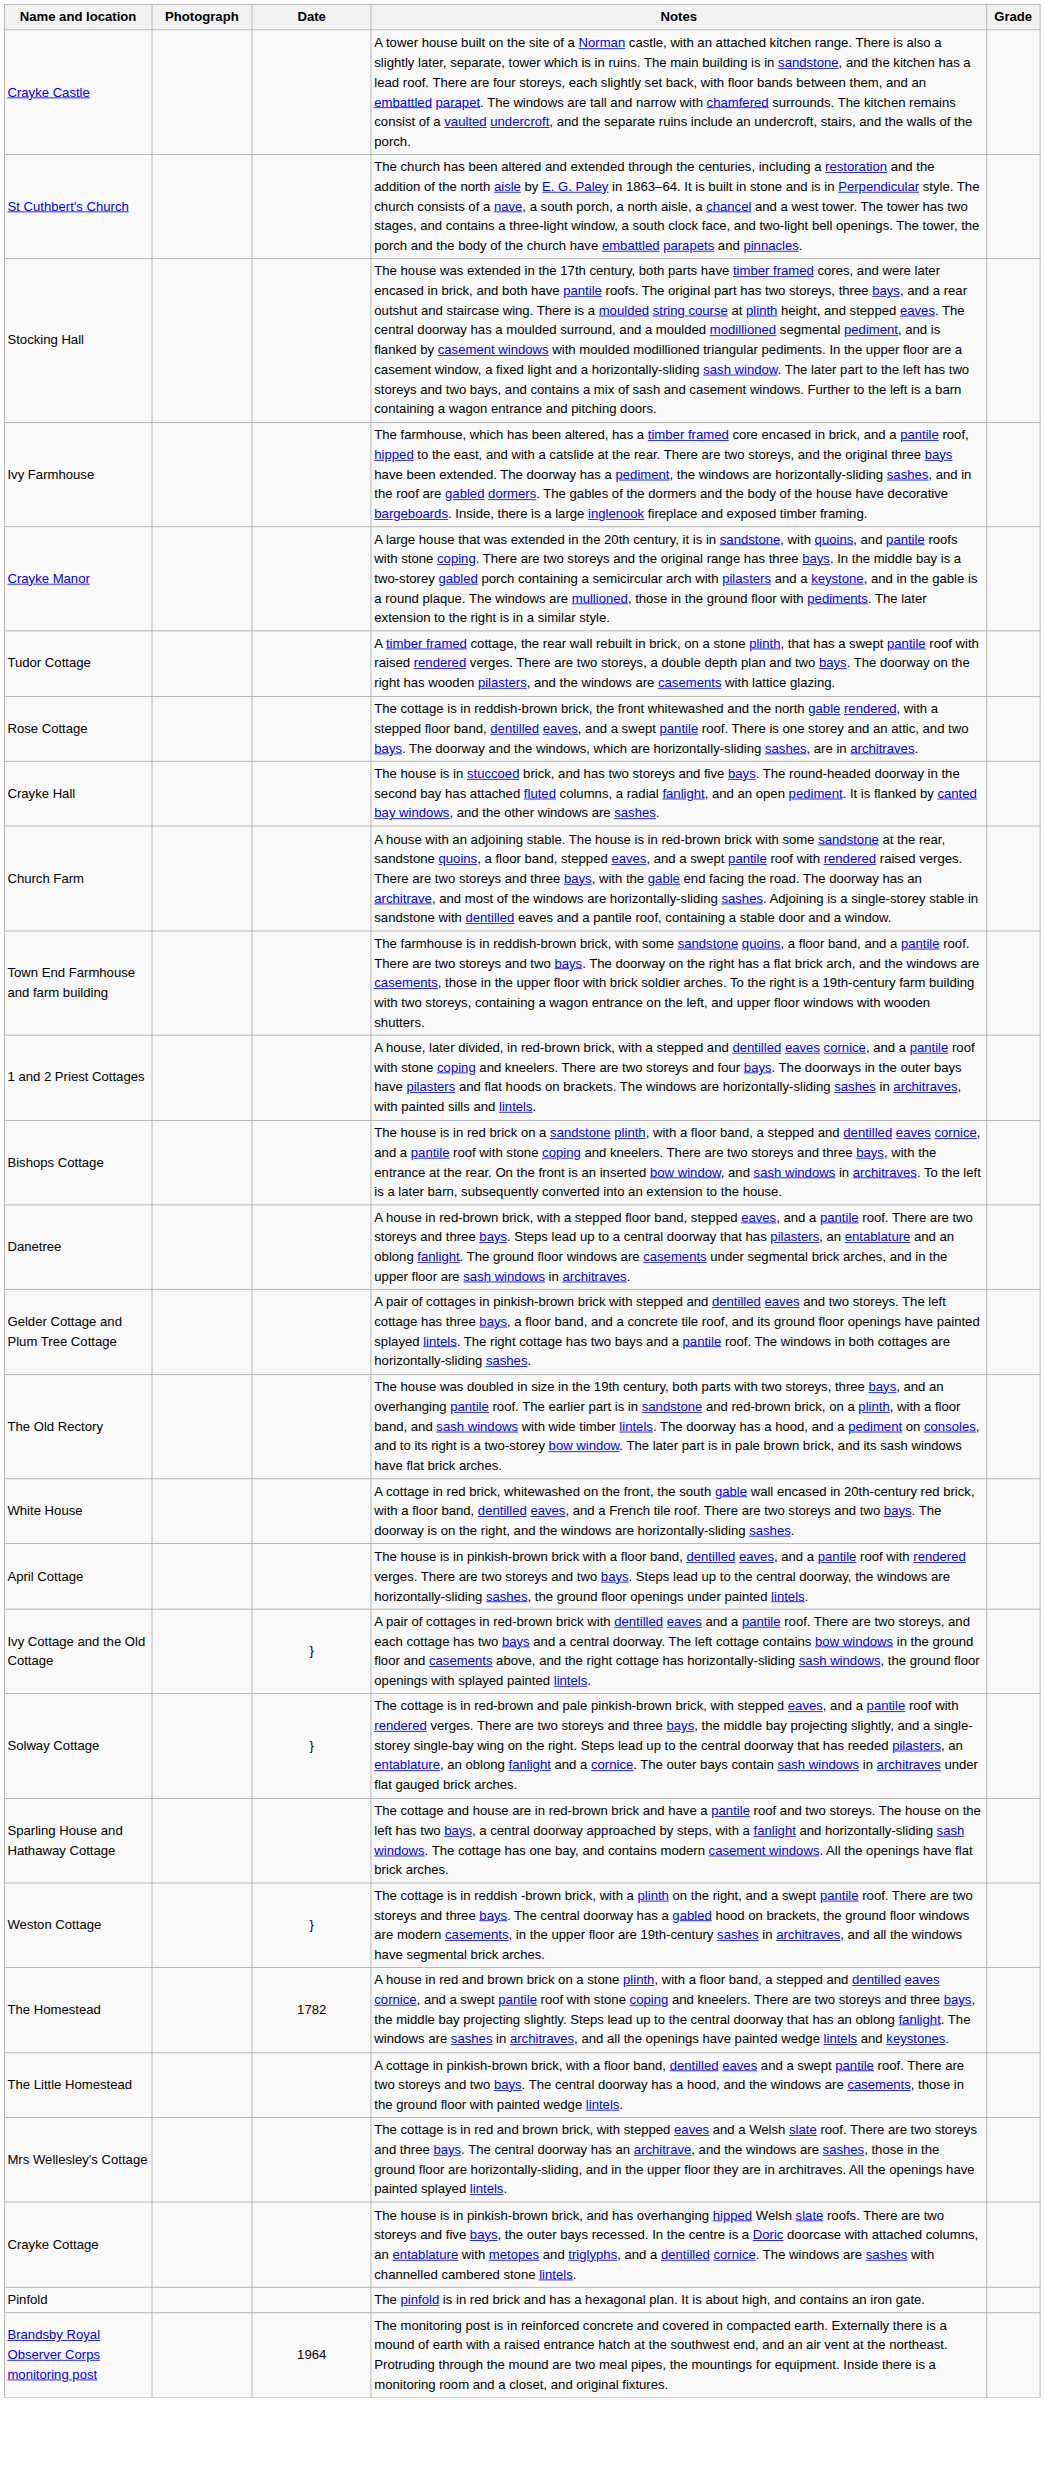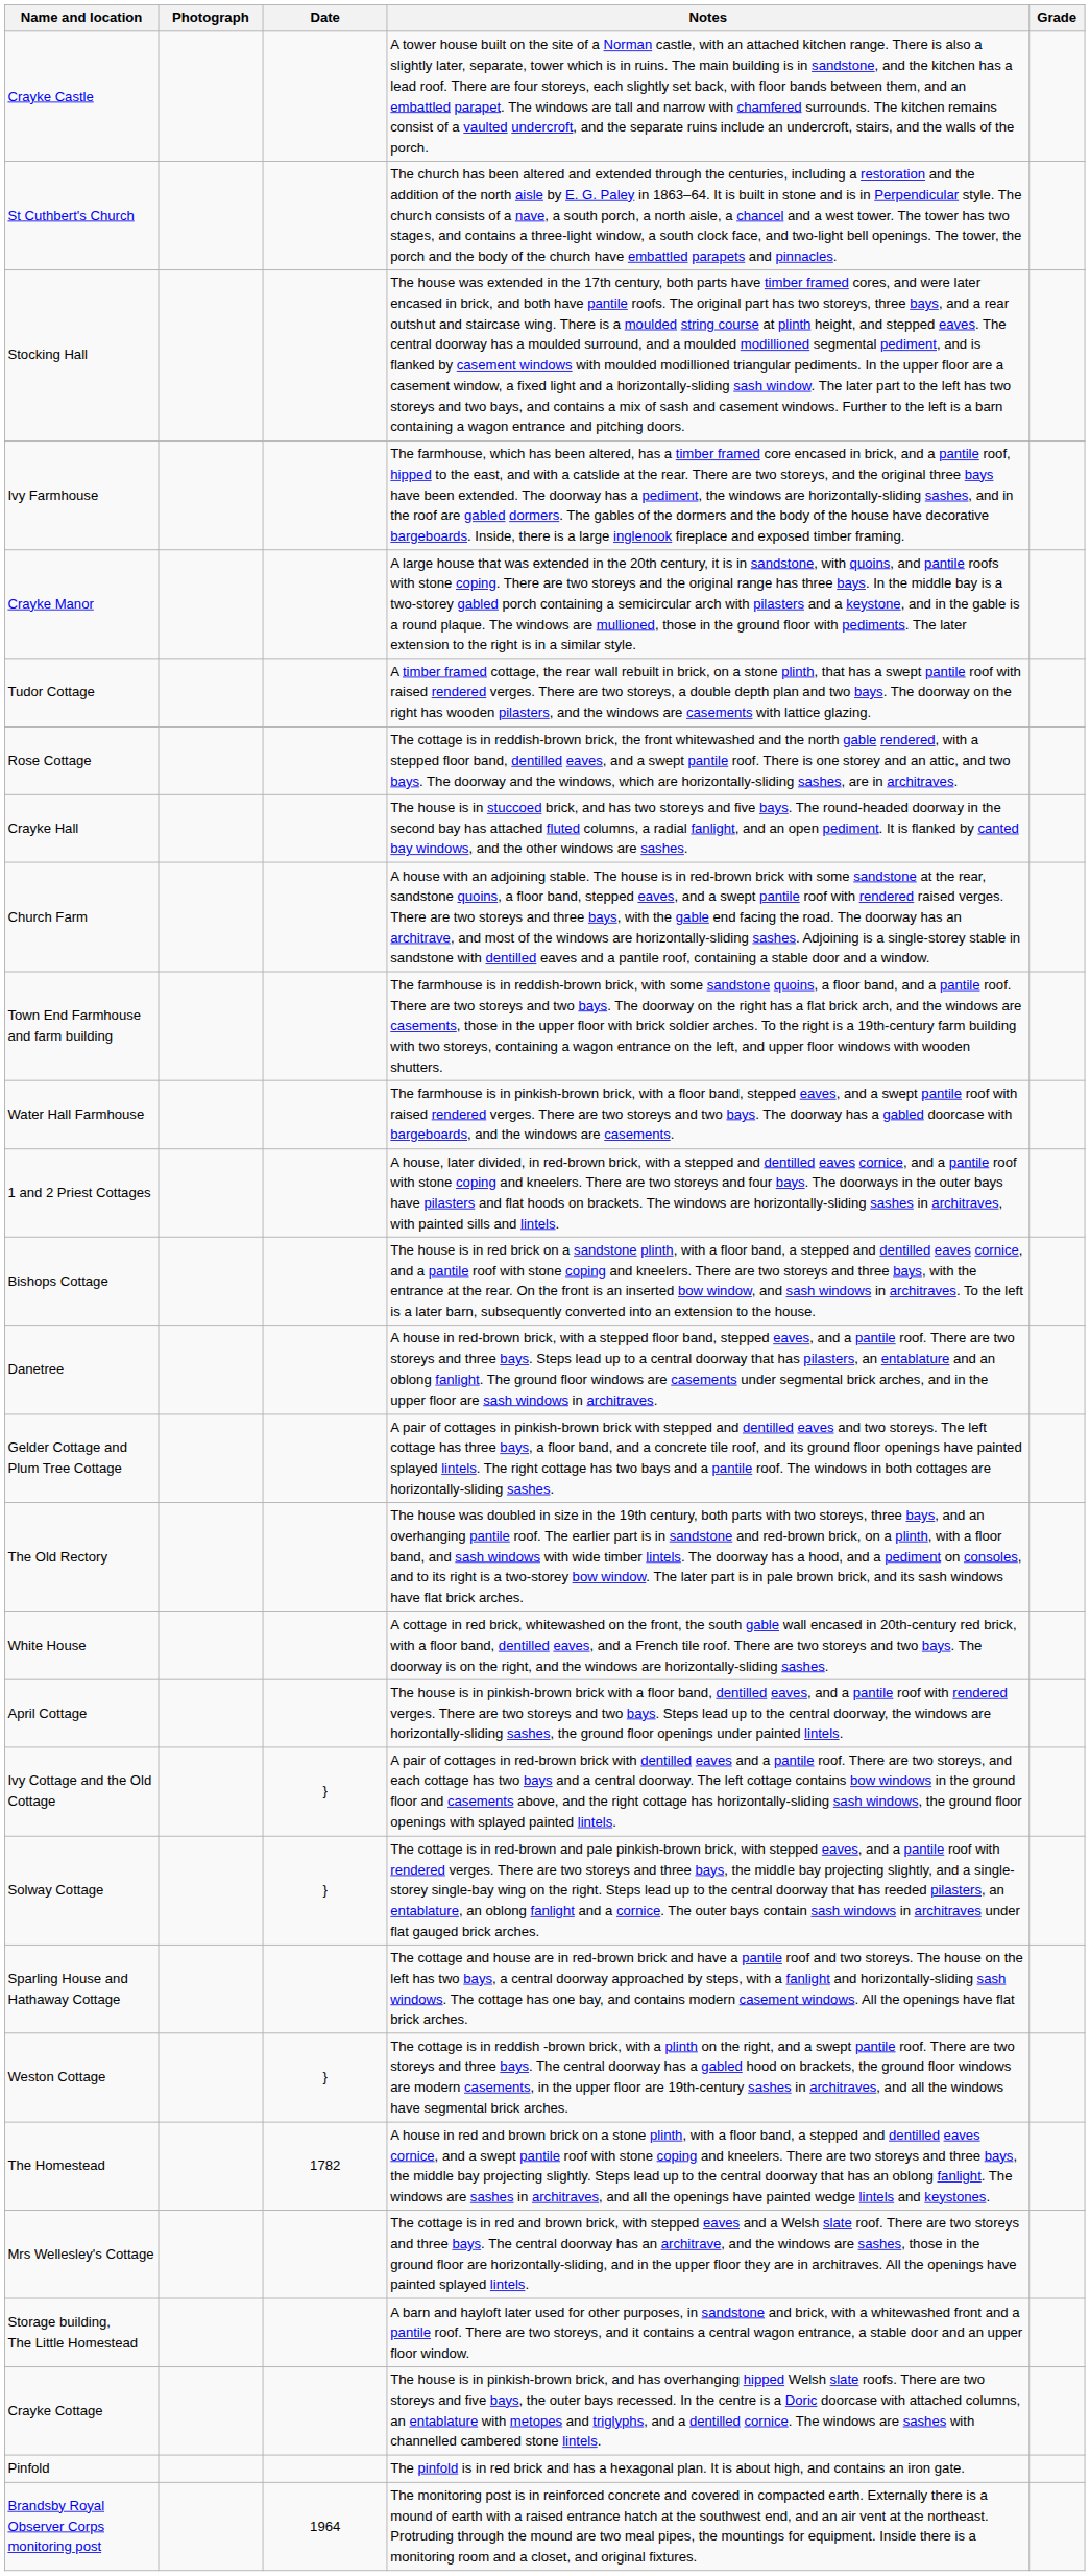+ row: Water Hall Farmhouse | The farmhouse is in pinkish-brown brick, with a floor band, stepped eaves, and a swept pantile roof with raised rendered verges. There are two storeys and two bays. The doorway has a gabled doorcase with bargeboards, and the windows are casements.
- row: The Little Homestead | A cottage in pinkish-brown brick, with a floor band, dentilled eaves and a swept pantile roof. There are two storeys and two bays. The central doorway has a hood, and the windows are casements, those in the ground floor with painted wedge lintels.
+ row: Storage building, The Little Homestead | A barn and hayloft later used for other purposes, in sandstone and brick, with a whitewashed front and a pantile roof. There are two storeys, and it contains a central wagon entrance, a stable door and an upper floor window.
